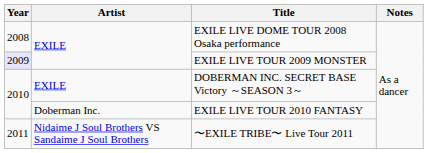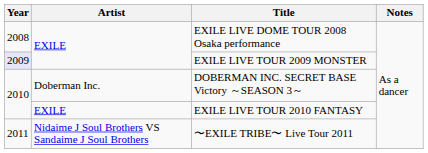DOBERMAN INC. SECRET BASE Victory ～SEASON 3～ | Artist: EXILE -> Doberman Inc.
EXILE LIVE TOUR 2010 FANTASY | Artist: Doberman Inc. -> EXILE
